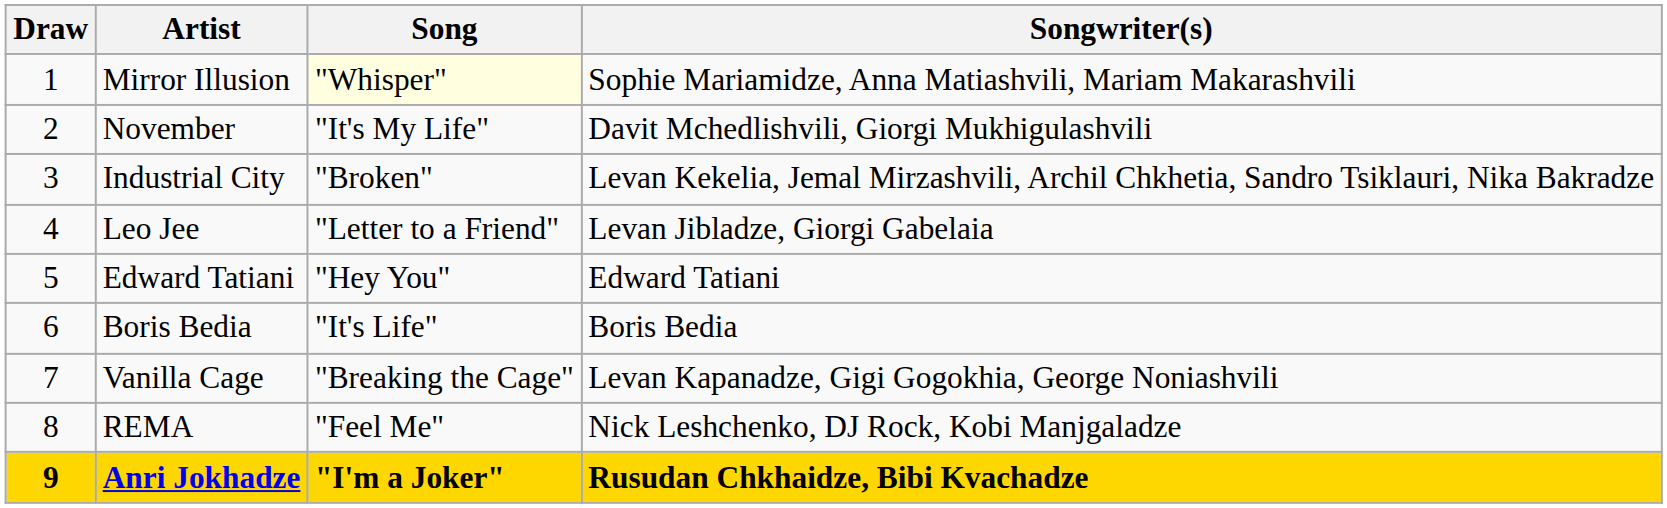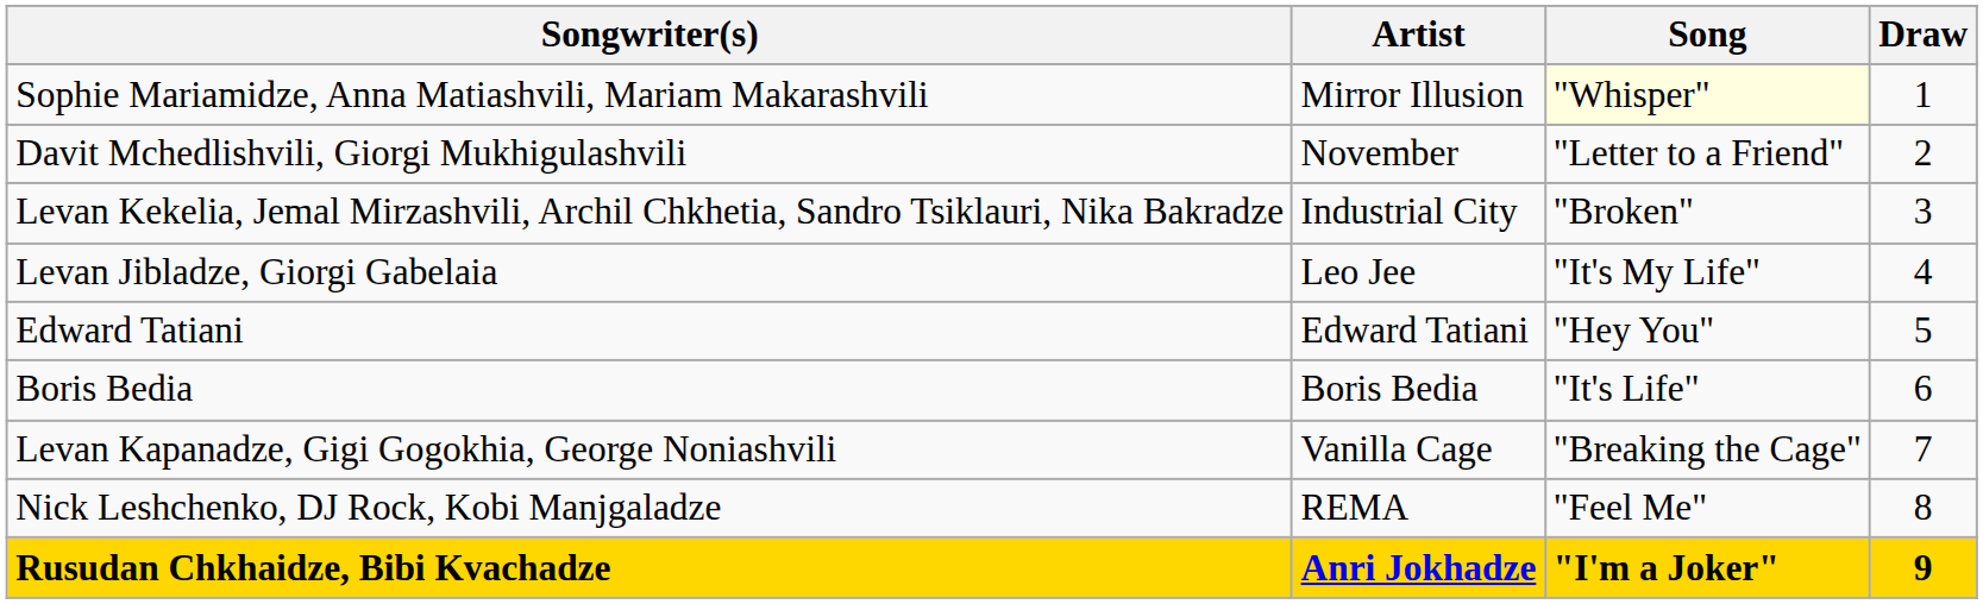columns swapped: Draw <-> Songwriter(s)
November | Song: "It's My Life" -> "Letter to a Friend"
Leo Jee | Song: "Letter to a Friend" -> "It's My Life"
